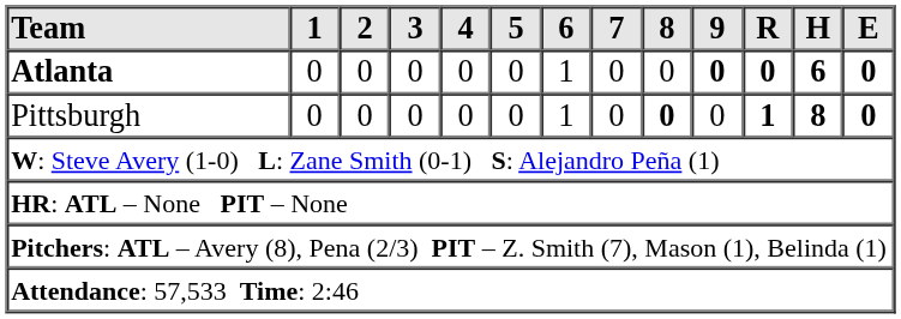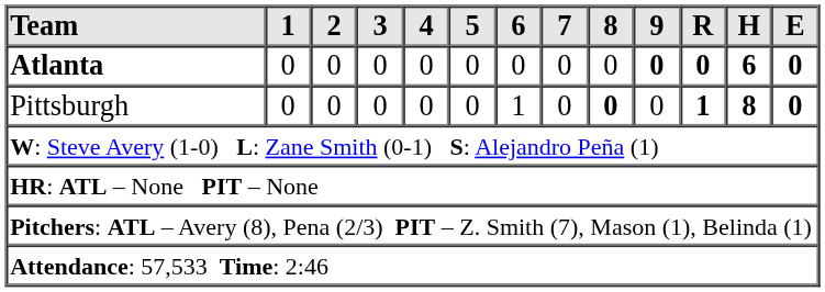Atlanta | 6: 1 -> 0
